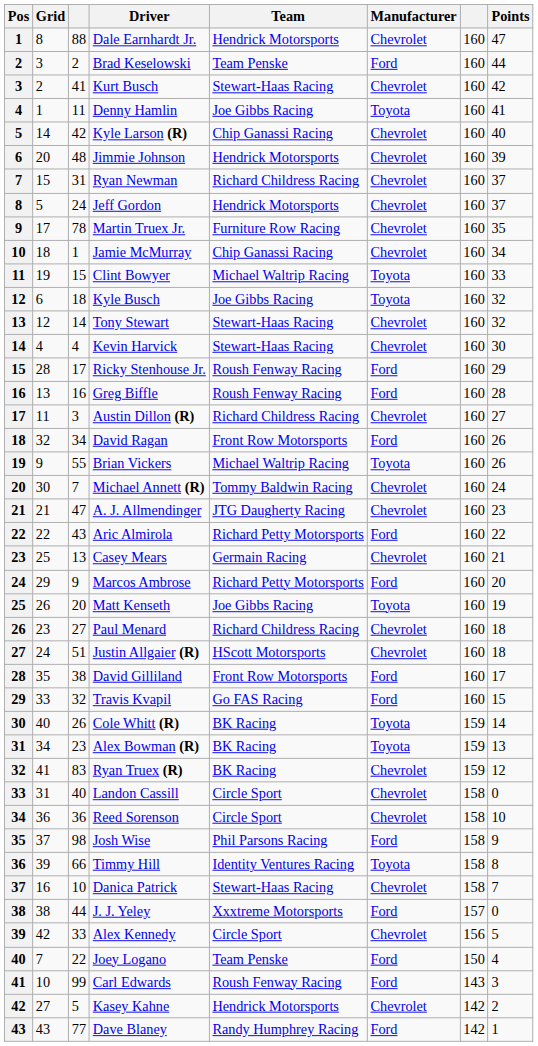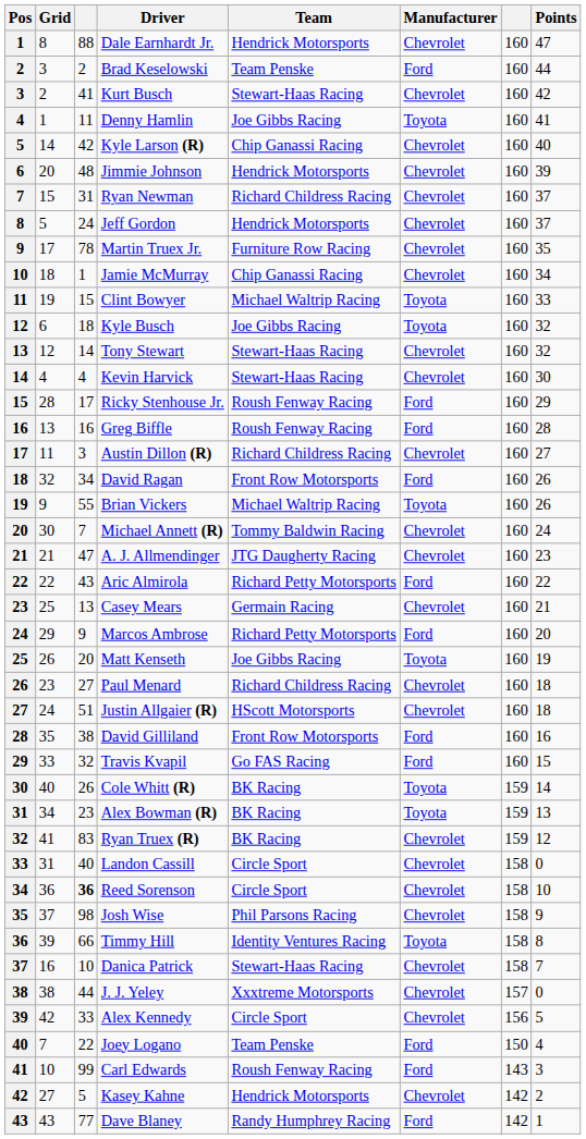David Gilliland | Points: 17 -> 16
Reed Sorenson | column 3: normal -> bold
Josh Wise | Manufacturer: Ford -> Chevrolet
J. J. Yeley | Manufacturer: Ford -> Chevrolet
